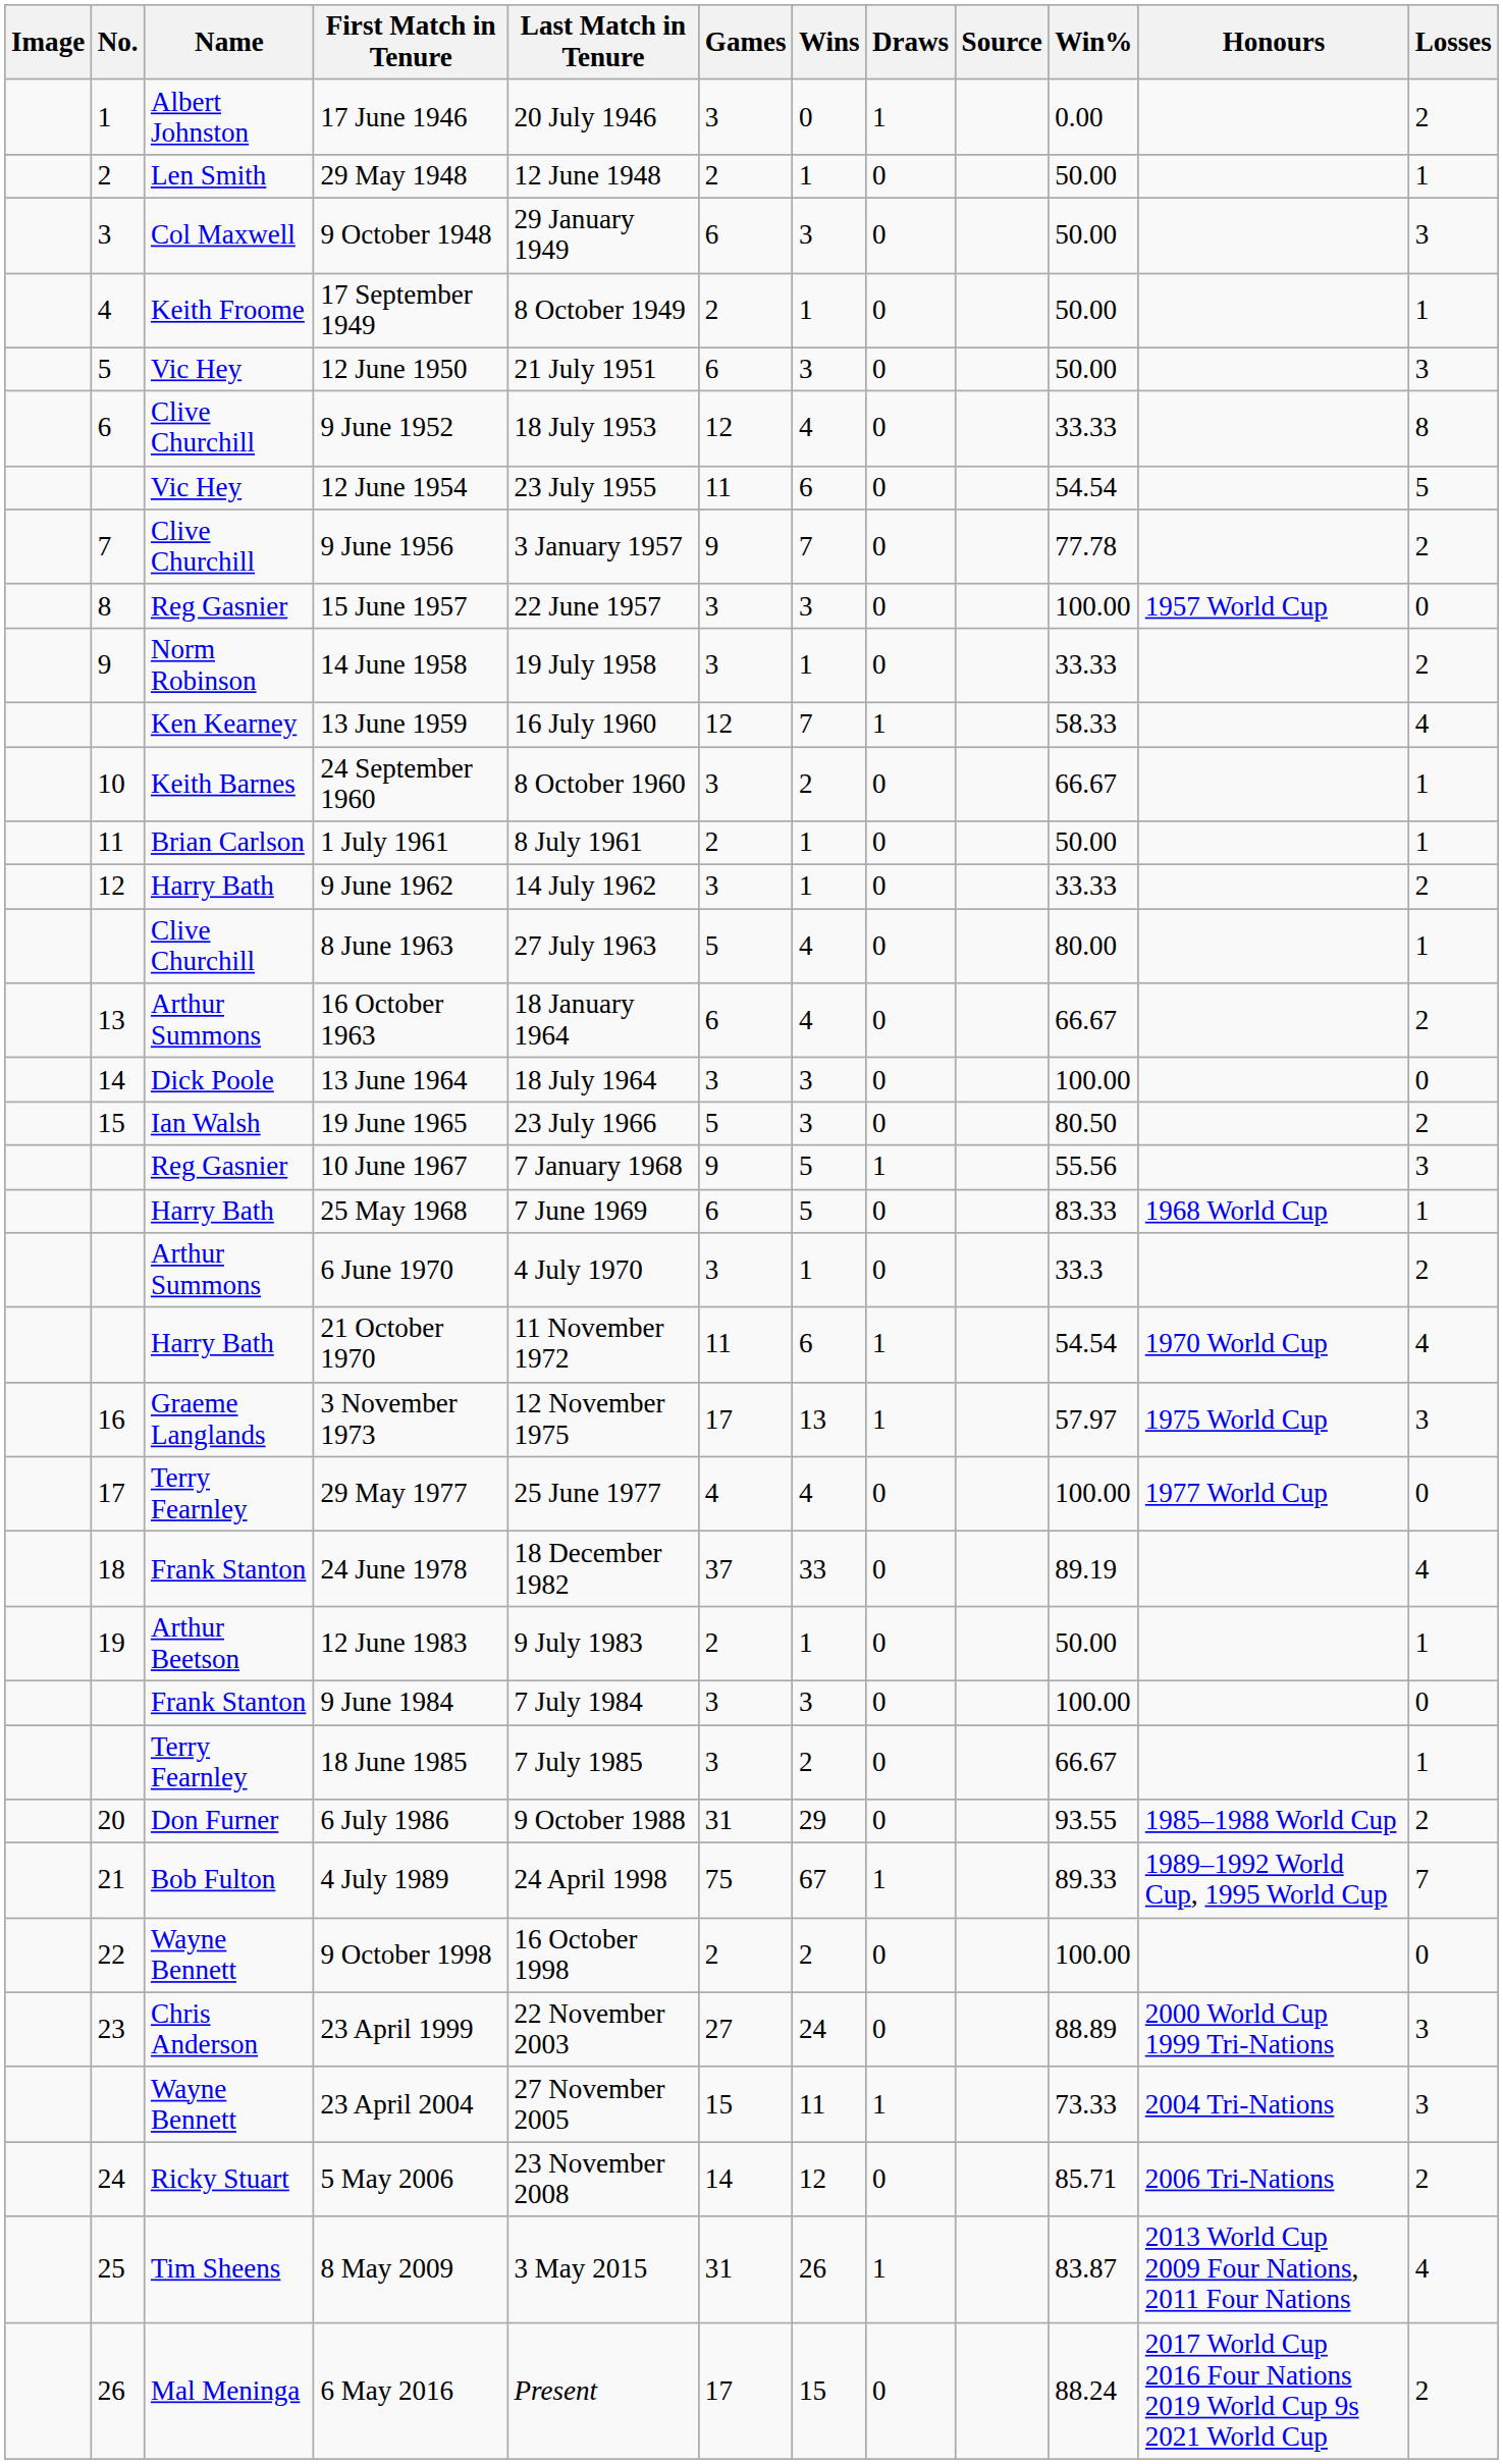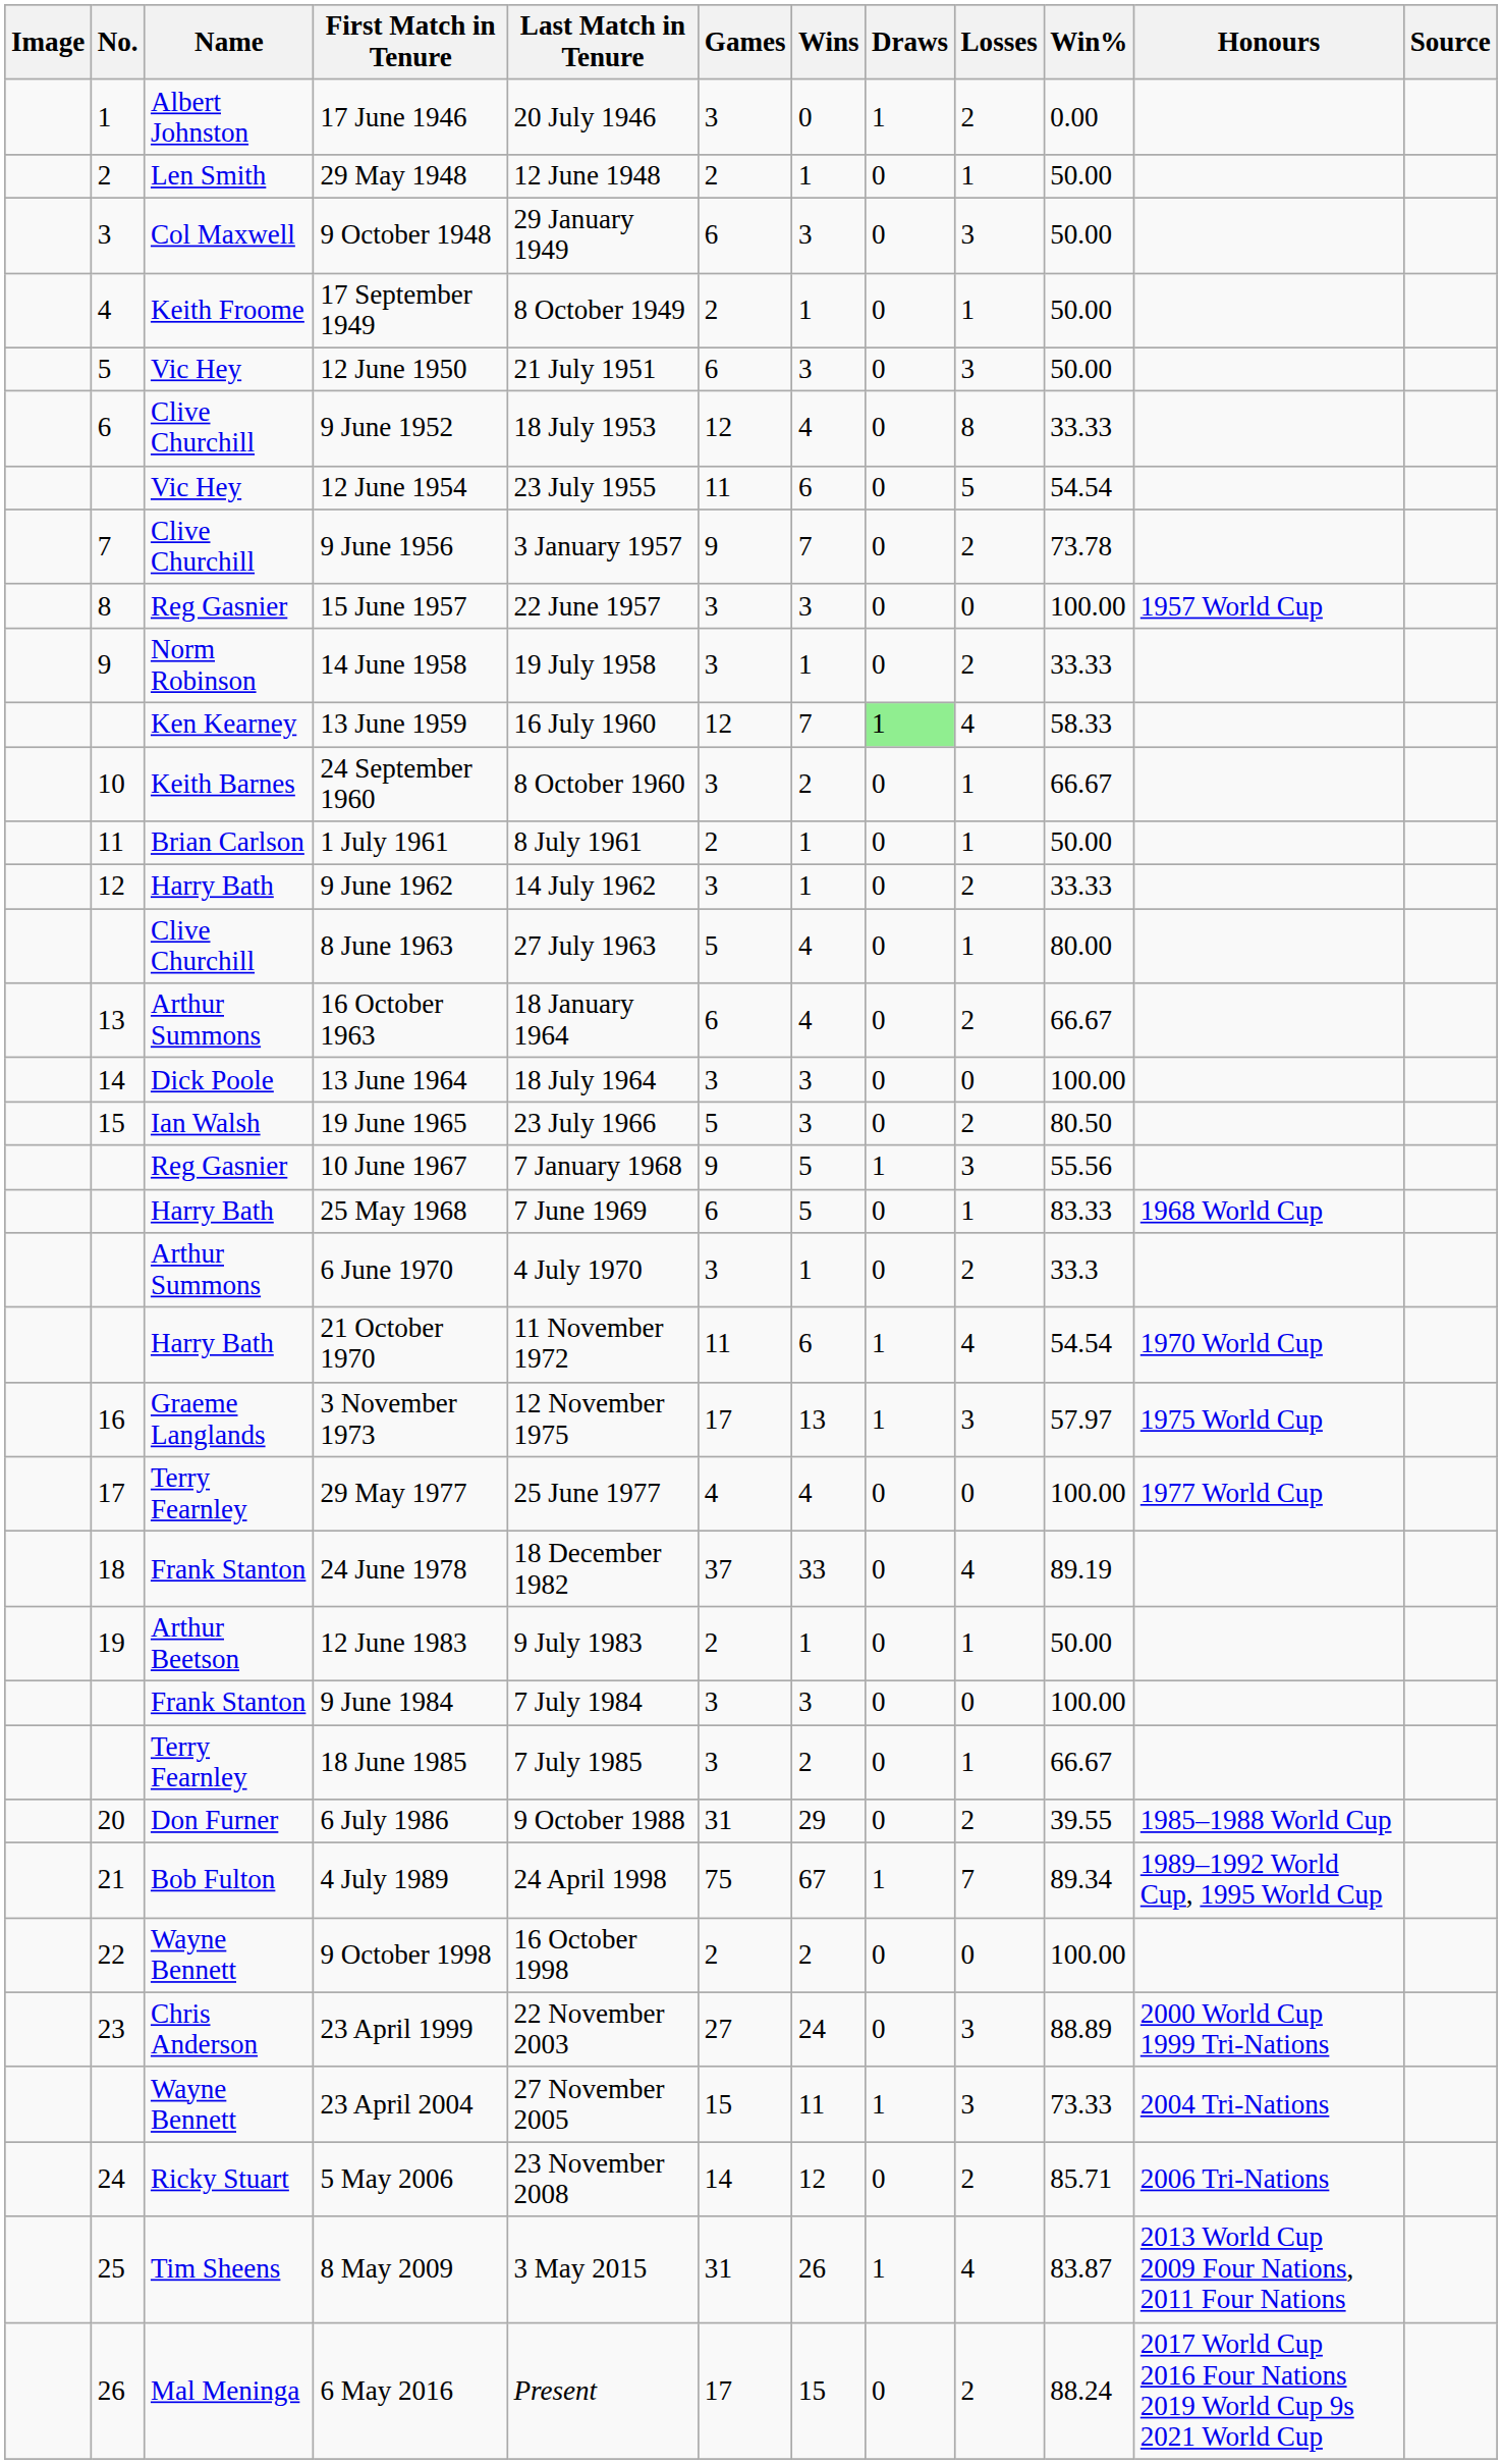columns swapped: Losses <-> Source
9 June 1956 | Win%: 77.78 -> 73.78
13 June 1959 | Draws: no background -> lightgreen background
6 July 1986 | Win%: 93.55 -> 39.55
4 July 1989 | Win%: 89.33 -> 89.34
